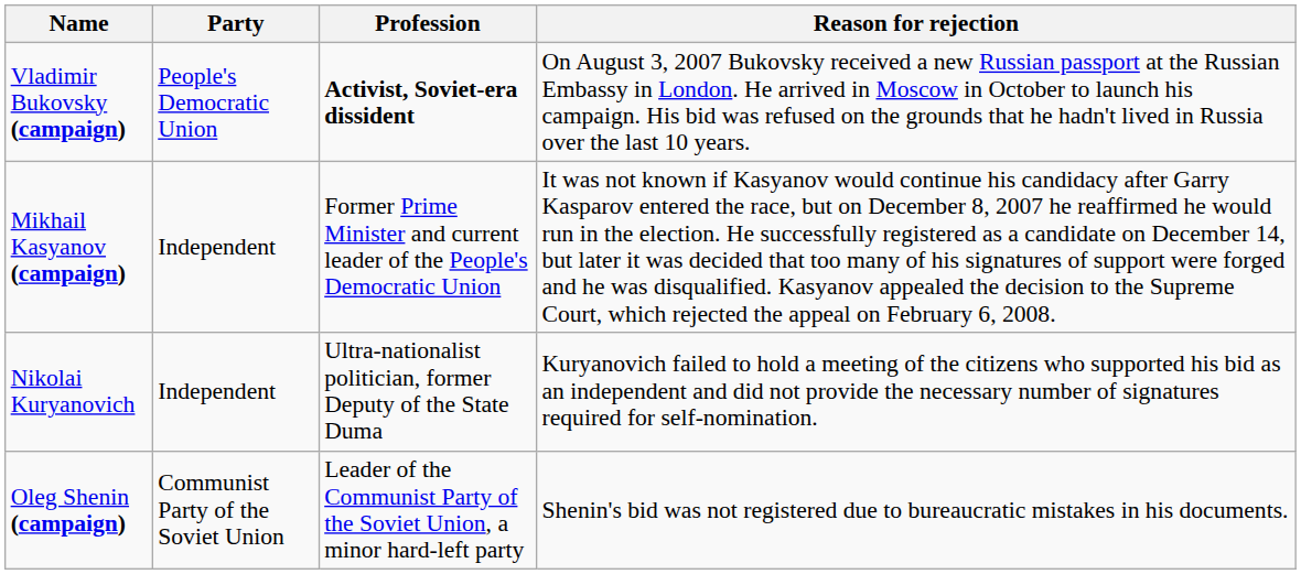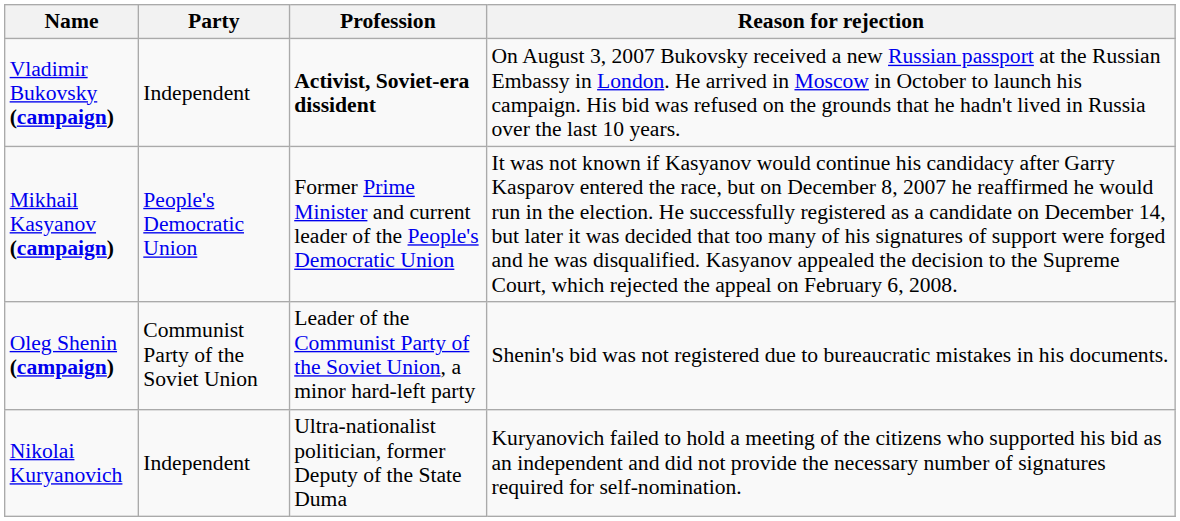Vladimir Bukovsky (campaign) | Party: People's Democratic Union -> Independent
Mikhail Kasyanov (campaign) | Party: Independent -> People's Democratic Union
rows swapped: Nikolai Kuryanovich <-> Oleg Shenin (campaign)
